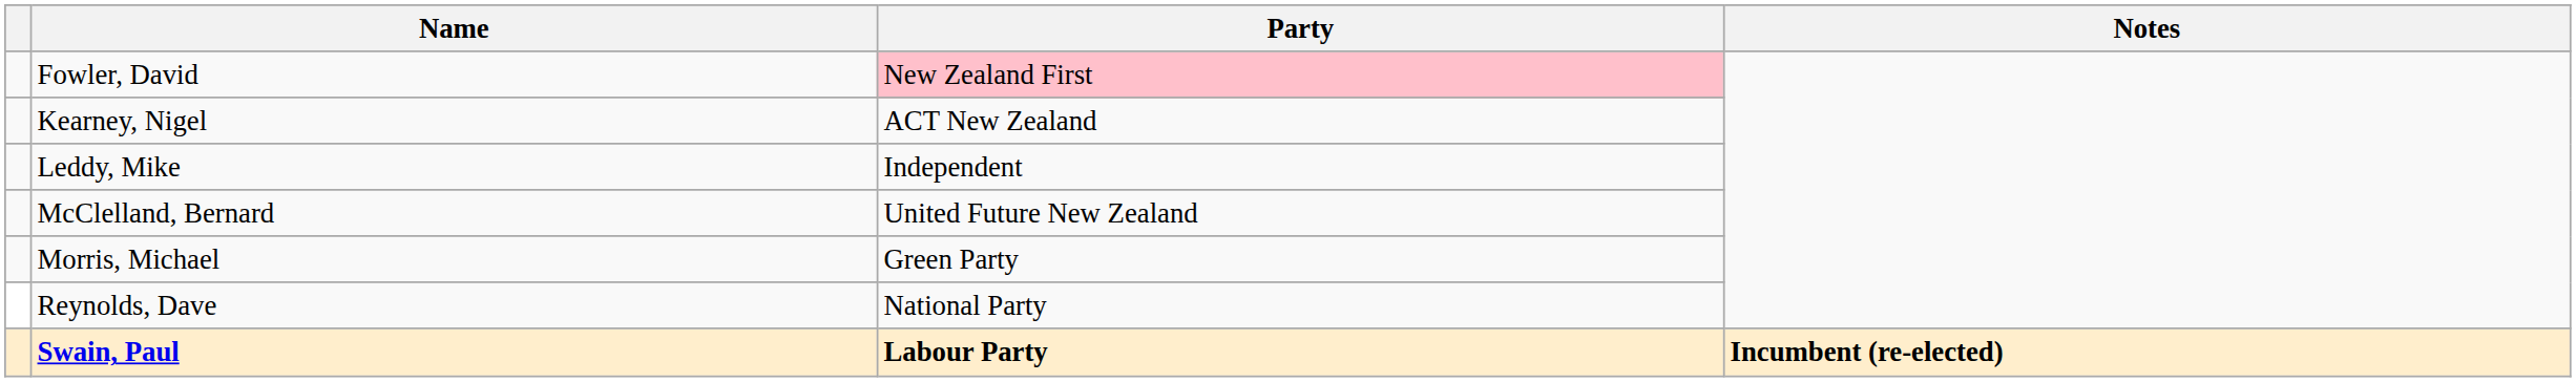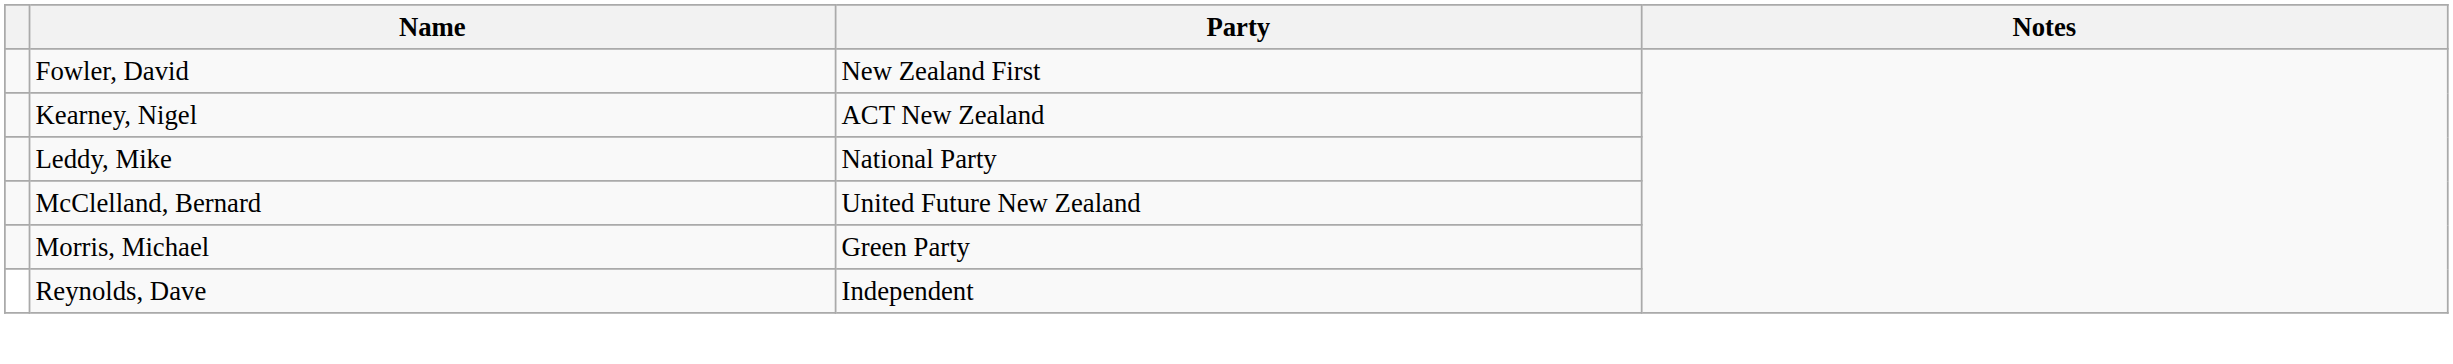Fowler, David | Party: pink background -> no background
Leddy, Mike | Party: Independent -> National Party
Reynolds, Dave | Party: National Party -> Independent
- row: Swain, Paul | Labour Party | Incumbent (re-elected)
